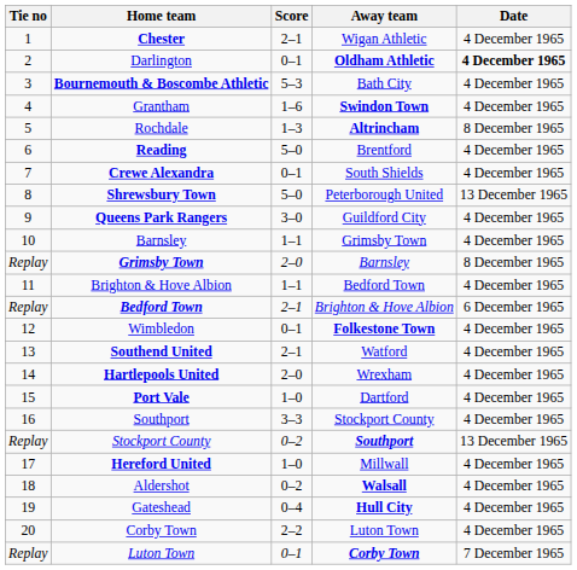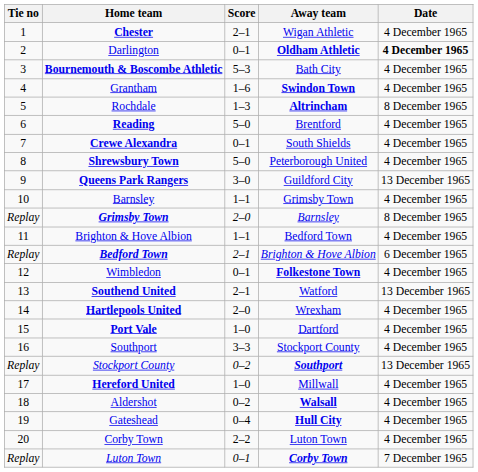Shrewsbury Town | Date: 13 December 1965 -> 4 December 1965
Queens Park Rangers | Date: 4 December 1965 -> 13 December 1965
Southend United | Date: 4 December 1965 -> 13 December 1965
